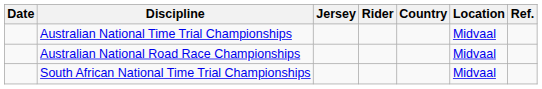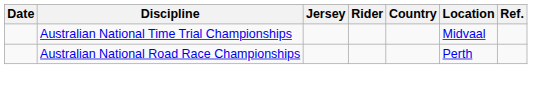Australian National Road Race Championships | Location: Midvaal -> Perth
- row: South African National Time Trial Championships | Midvaal
